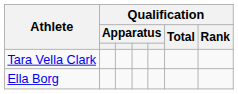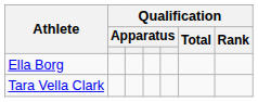rows swapped: Ella Borg <-> Tara Vella Clark
